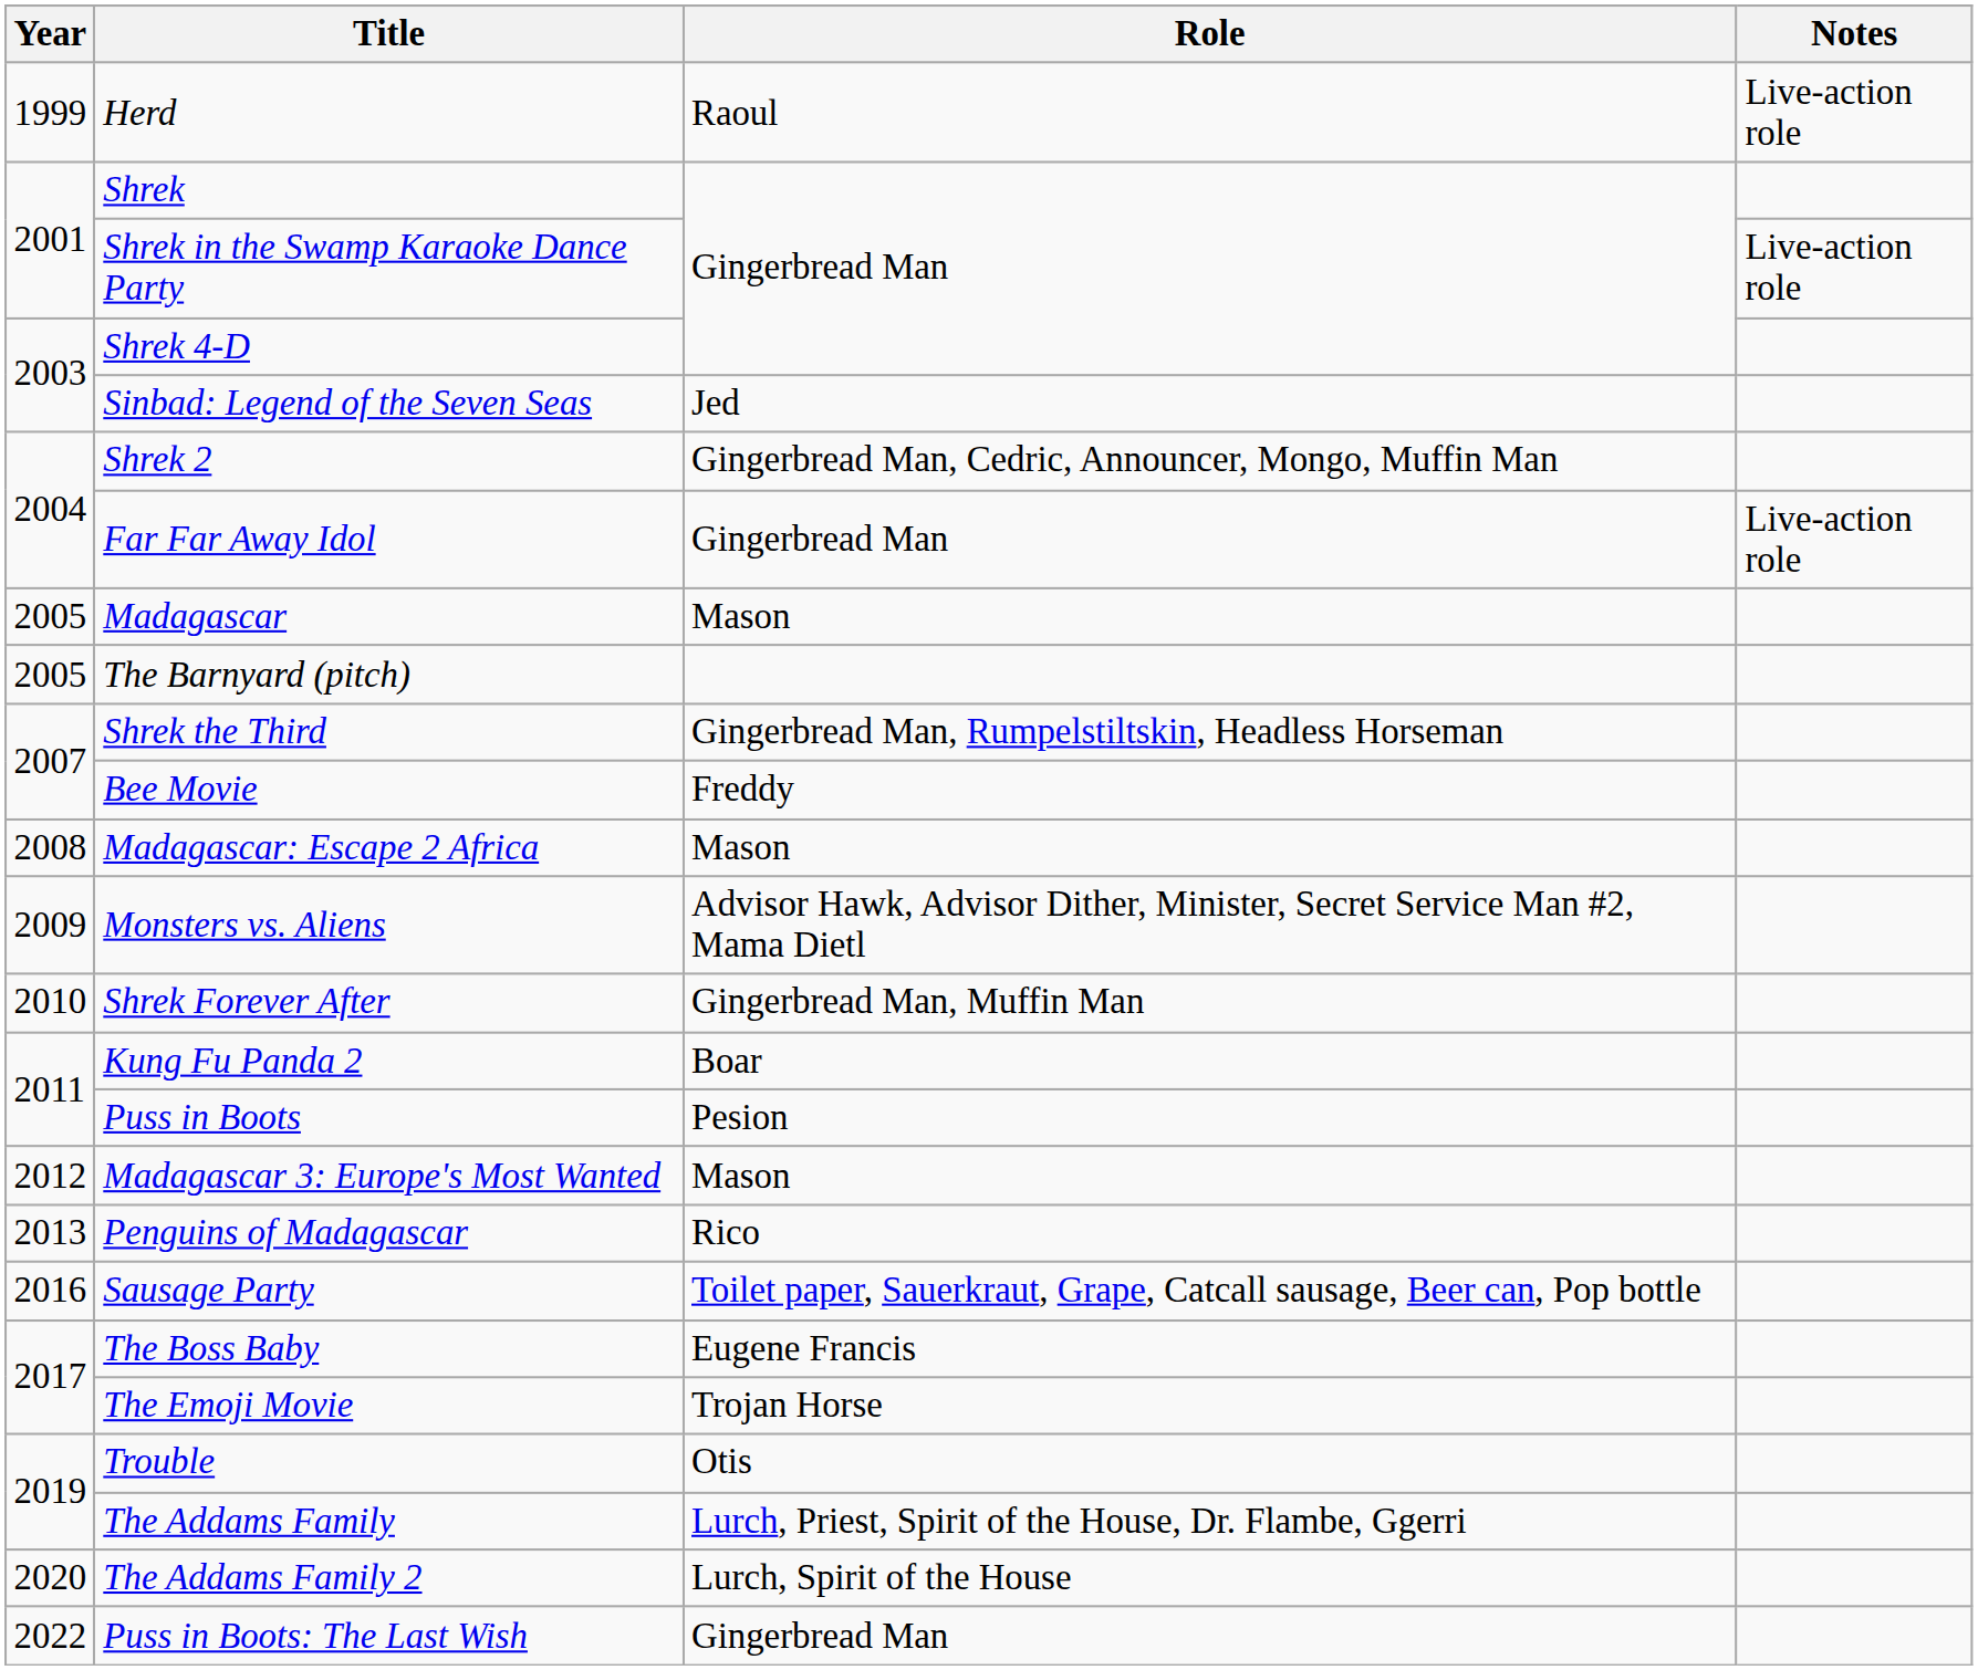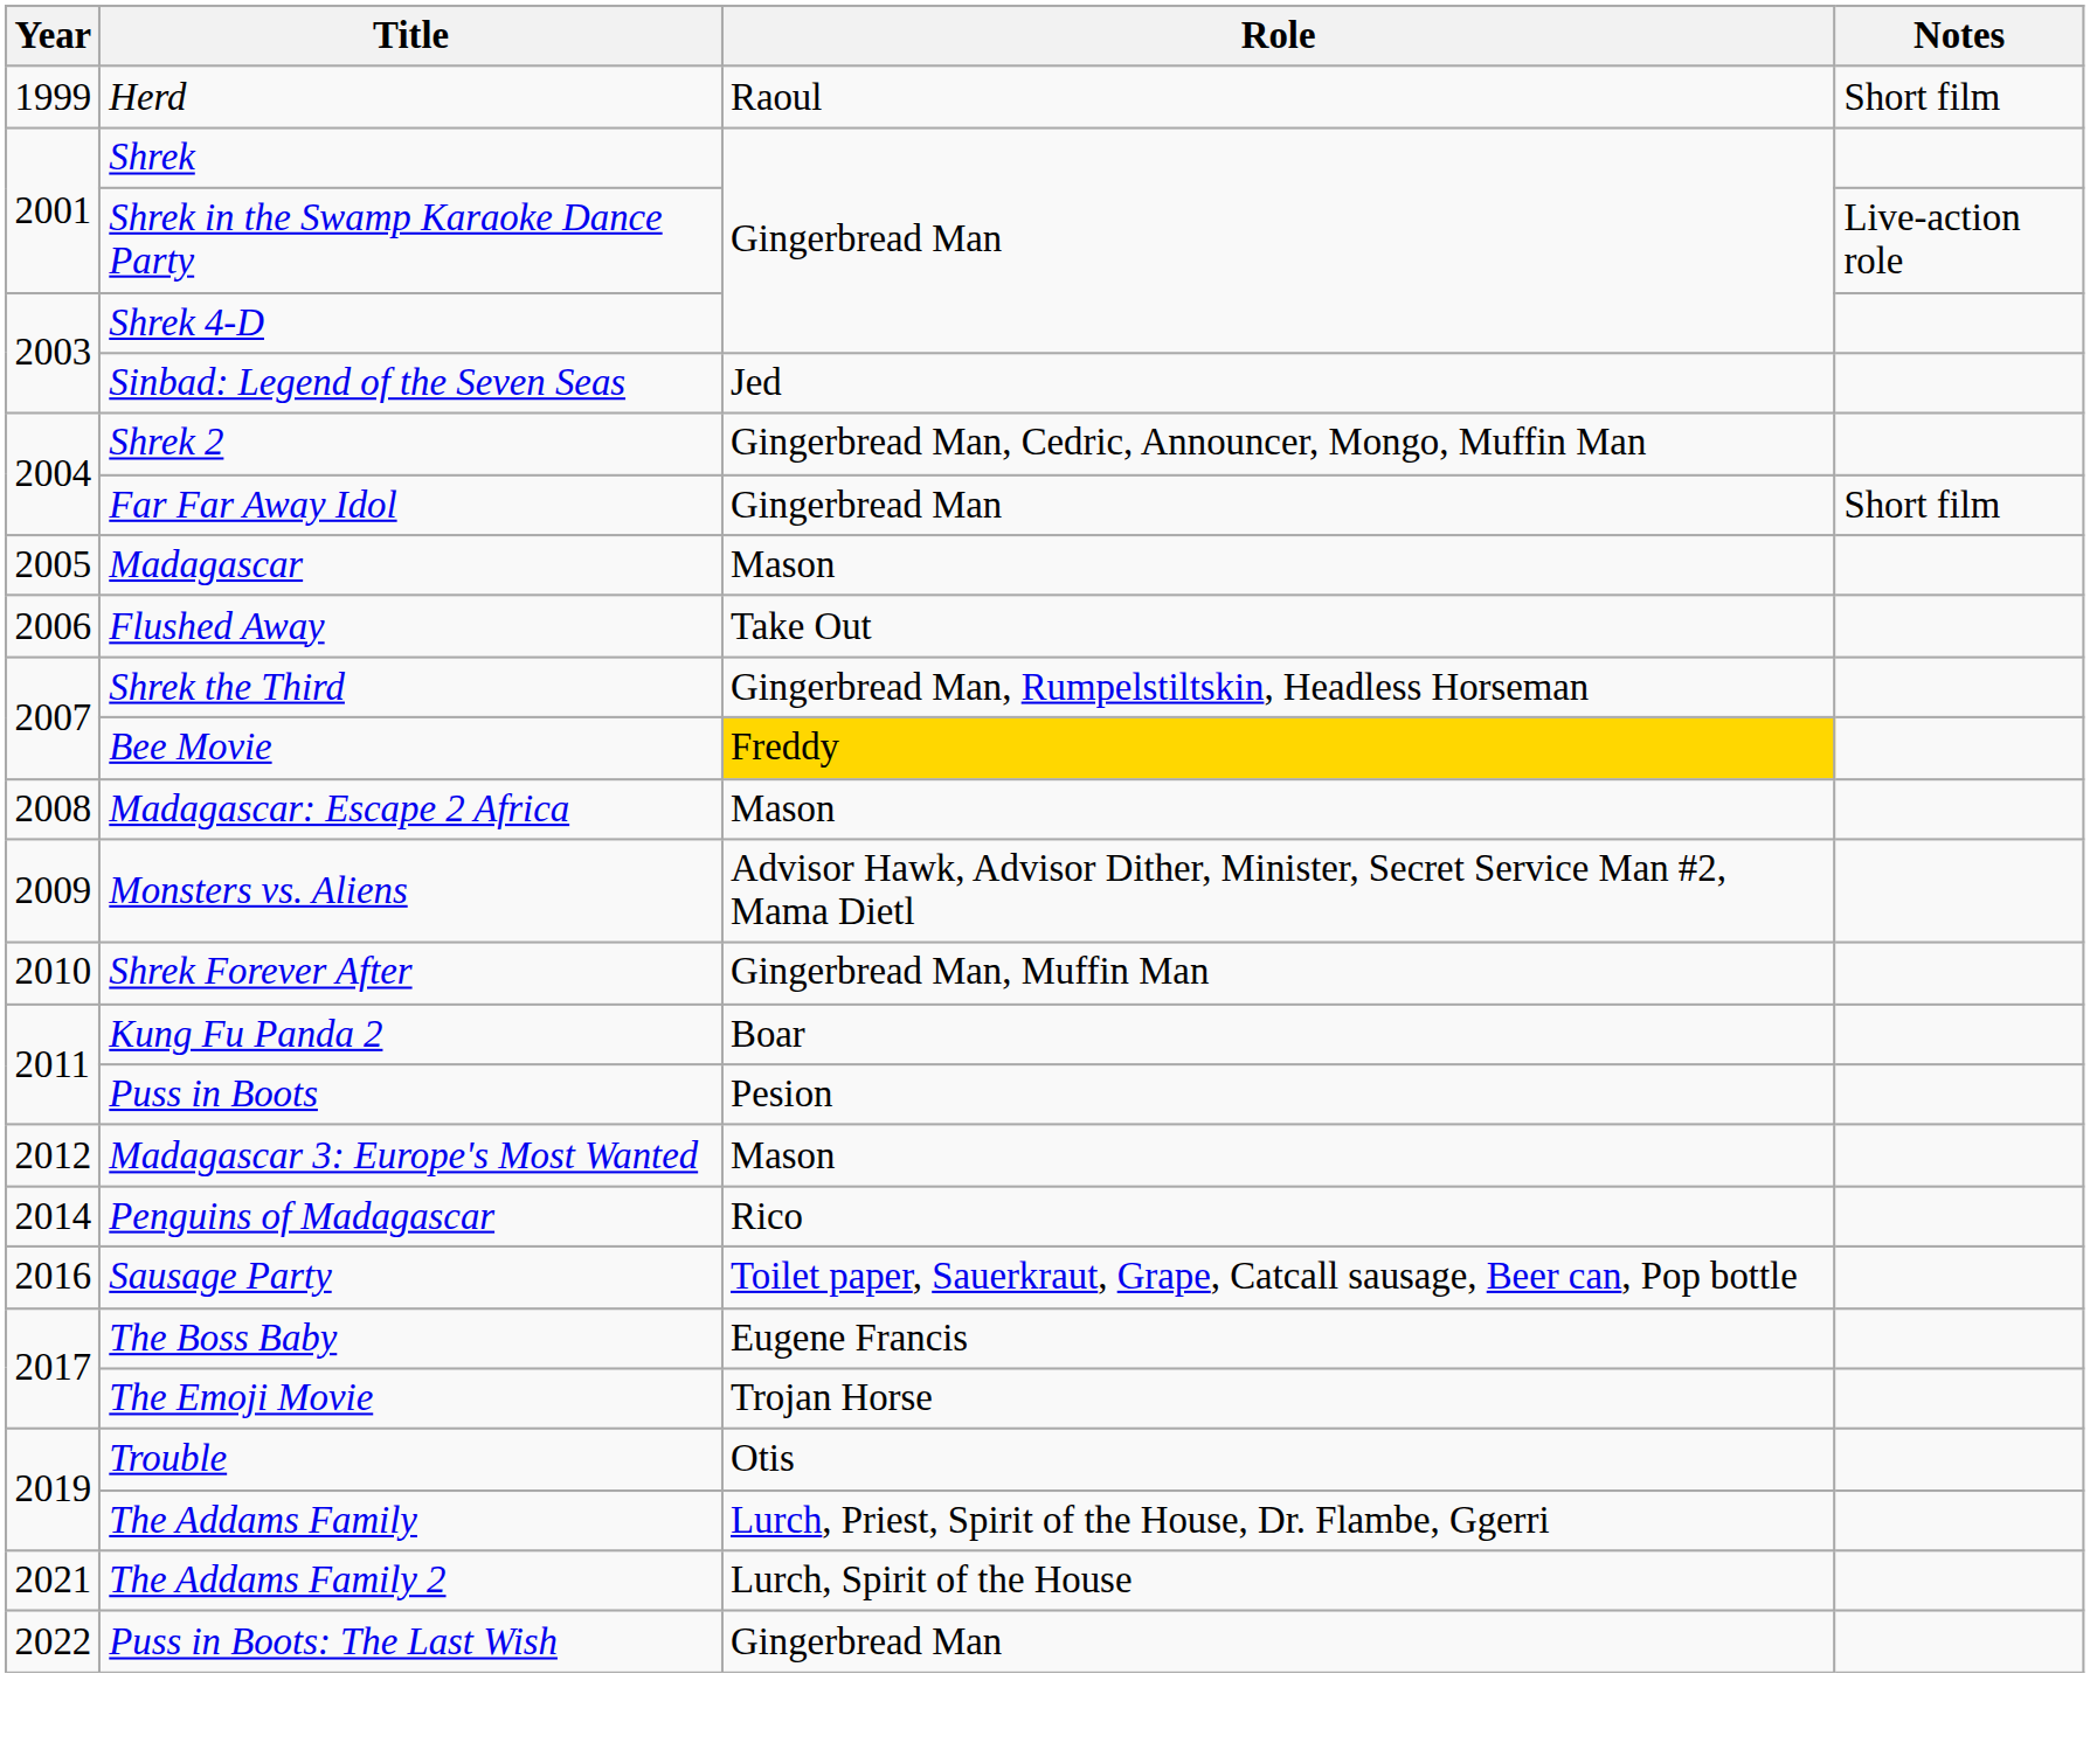Herd | Notes: Live-action role -> Short film
Far Far Away Idol | Notes: Live-action role -> Short film
- row: 2005 | The Barnyard (pitch)
+ row: 2006 | Flushed Away | Take Out
Bee Movie | Role: no background -> gold background
Penguins of Madagascar | Year: 2013 -> 2014
The Addams Family 2 | Year: 2020 -> 2021
